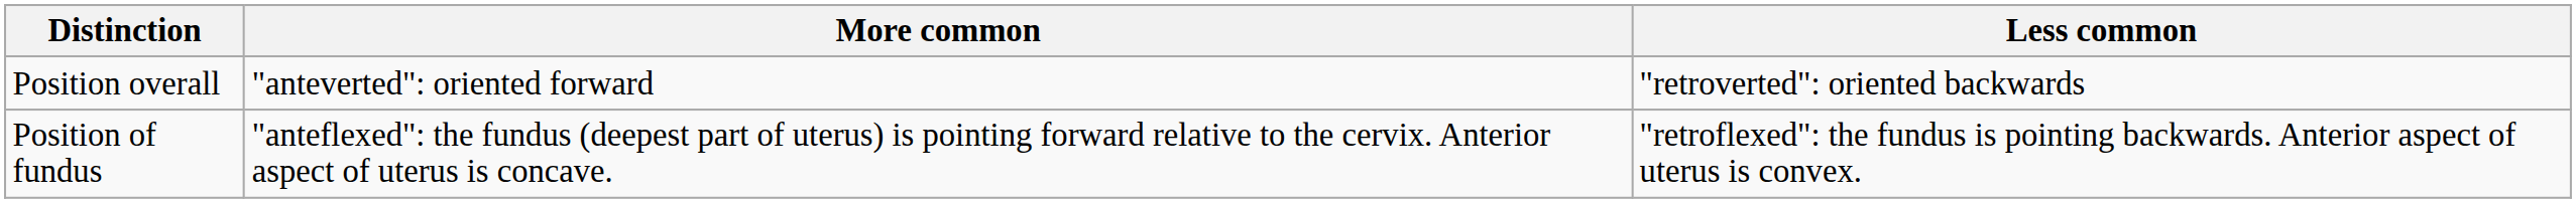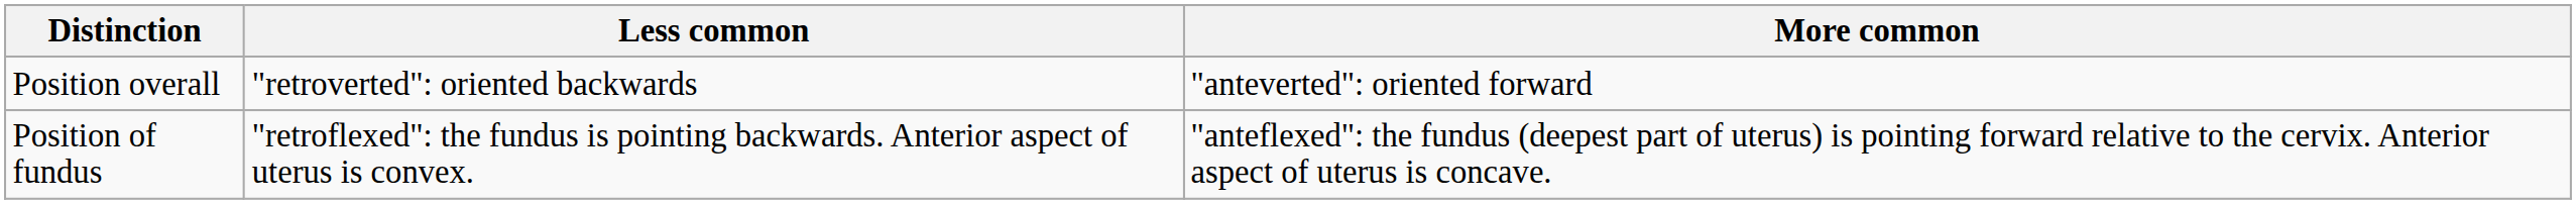columns swapped: More common <-> Less common
